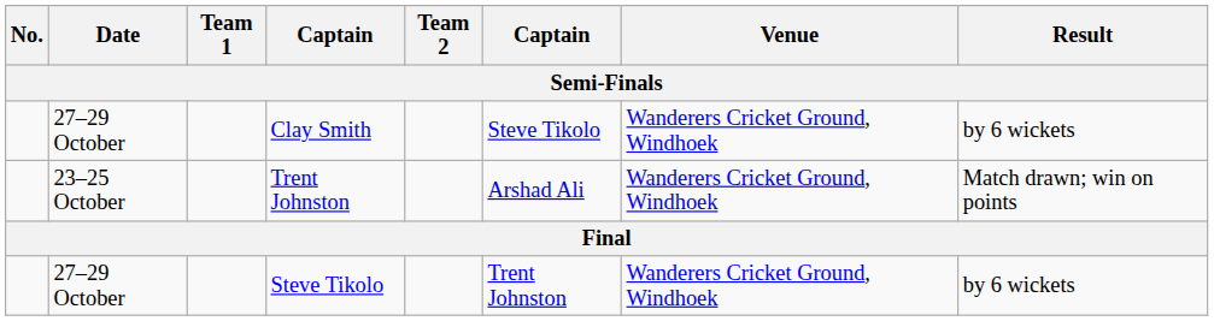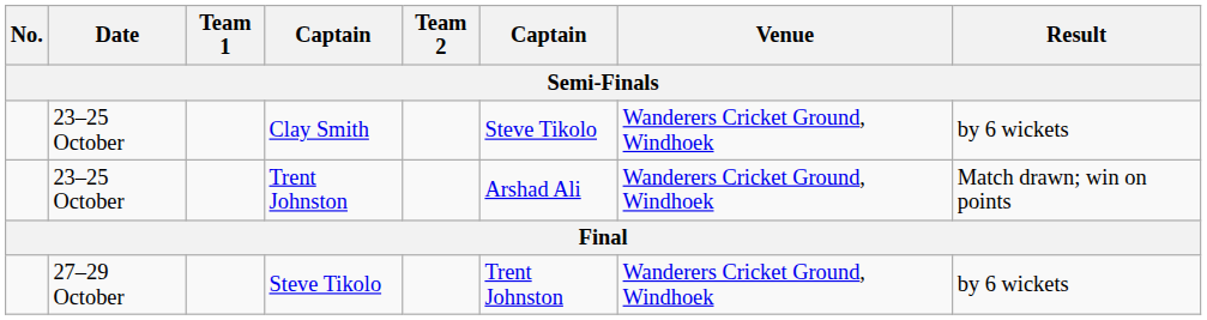Clay Smith | Date: 27–29 October -> 23–25 October
